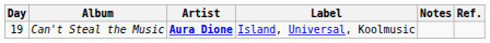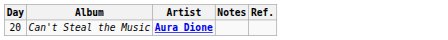- column: Label | Island, Universal, Koolmusic
Can't Steal the Music | Day: 19 -> 20
